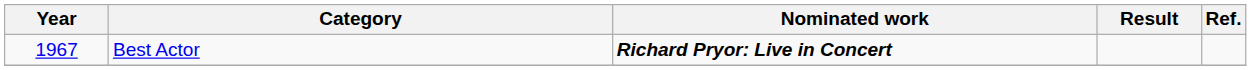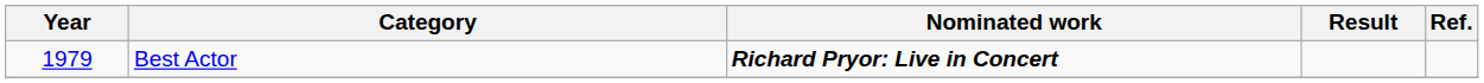Best Actor | Year: 1967 -> 1979
